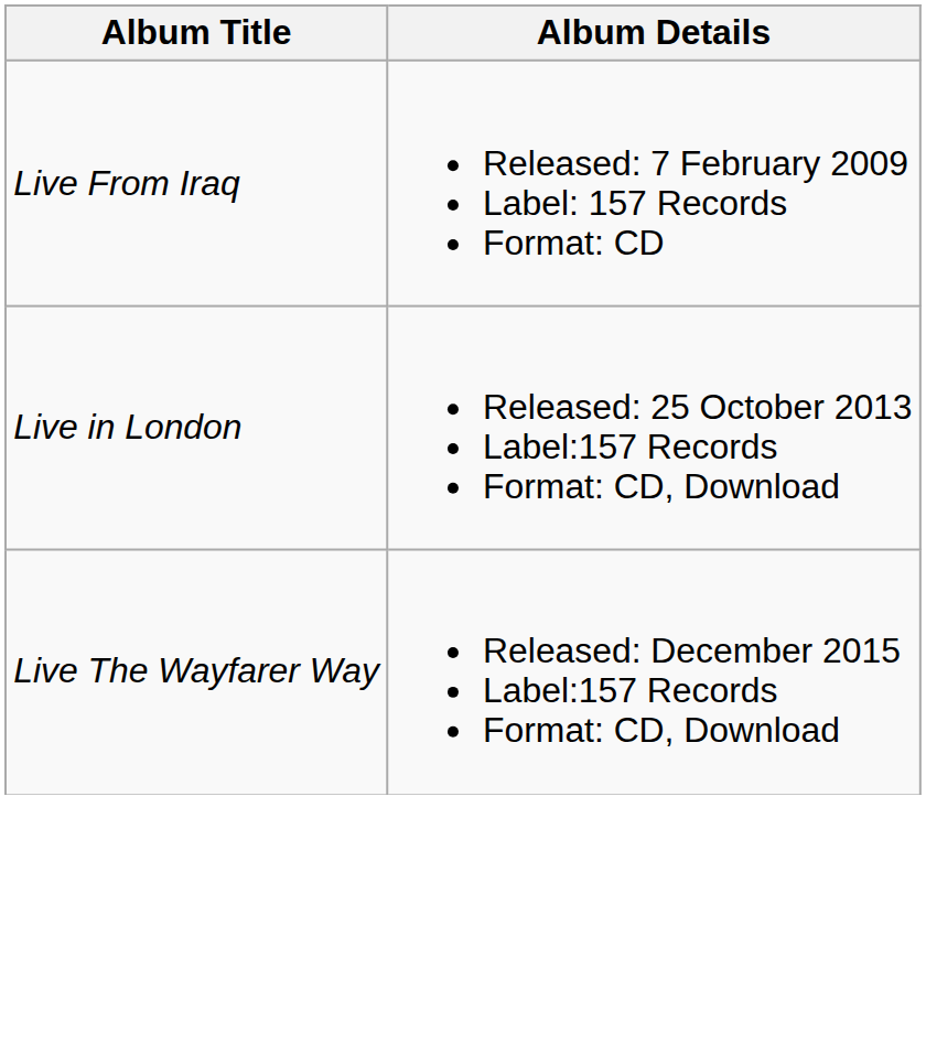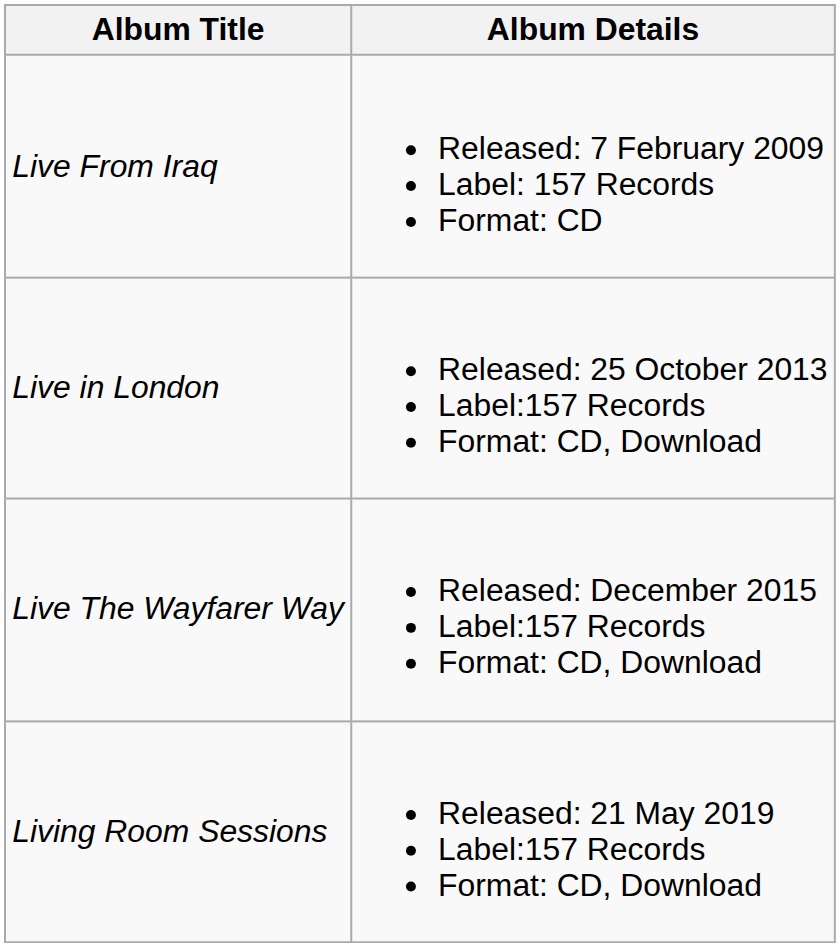+ row: Living Room Sessions | Released: 21 May 2019 Label:157 Records Format: CD, Download
